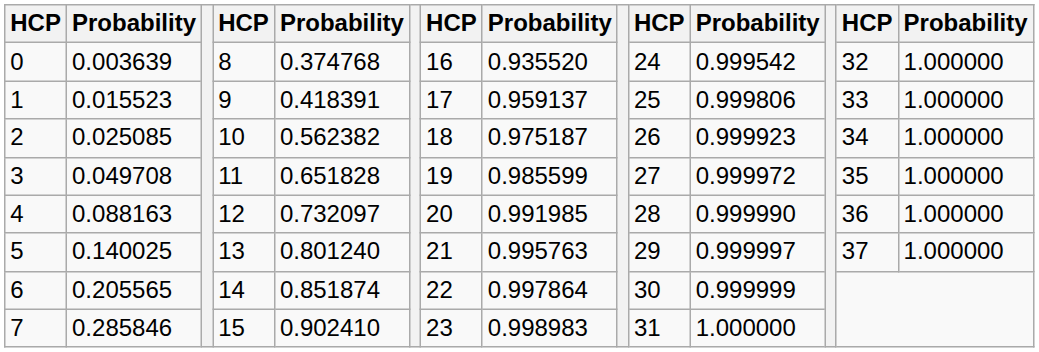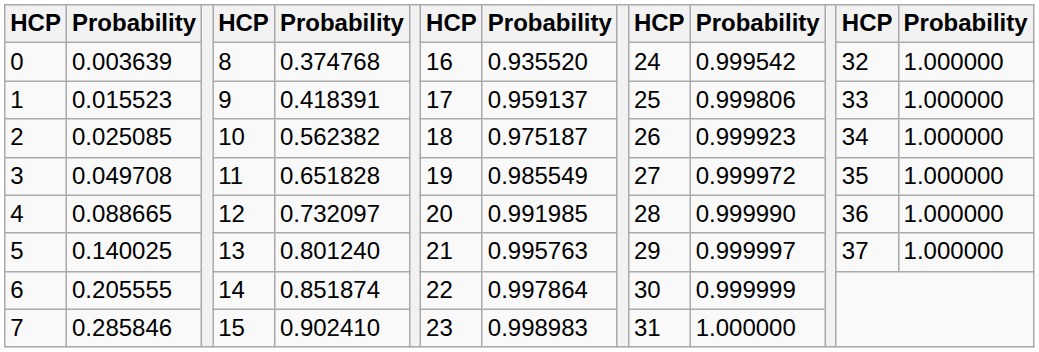3 | column 8: 0.985599 -> 0.985549
4 | column 2: 0.088163 -> 0.088665
6 | column 2: 0.205565 -> 0.205555
